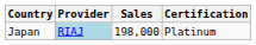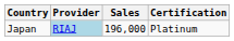Japan | Sales: 198,000 -> 196,000
